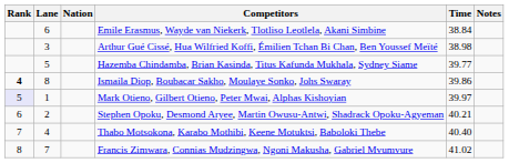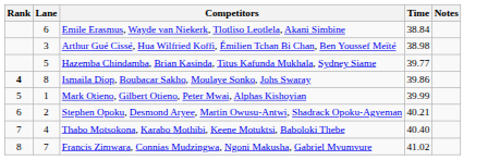- column: Nation
Mark Otieno, Gilbert Otieno, Peter Mwai, Alphas Kishoyian | Rank: lavender background -> no background
Mark Otieno, Gilbert Otieno, Peter Mwai, Alphas Kishoyian | Time: 39.97 -> 39.99
